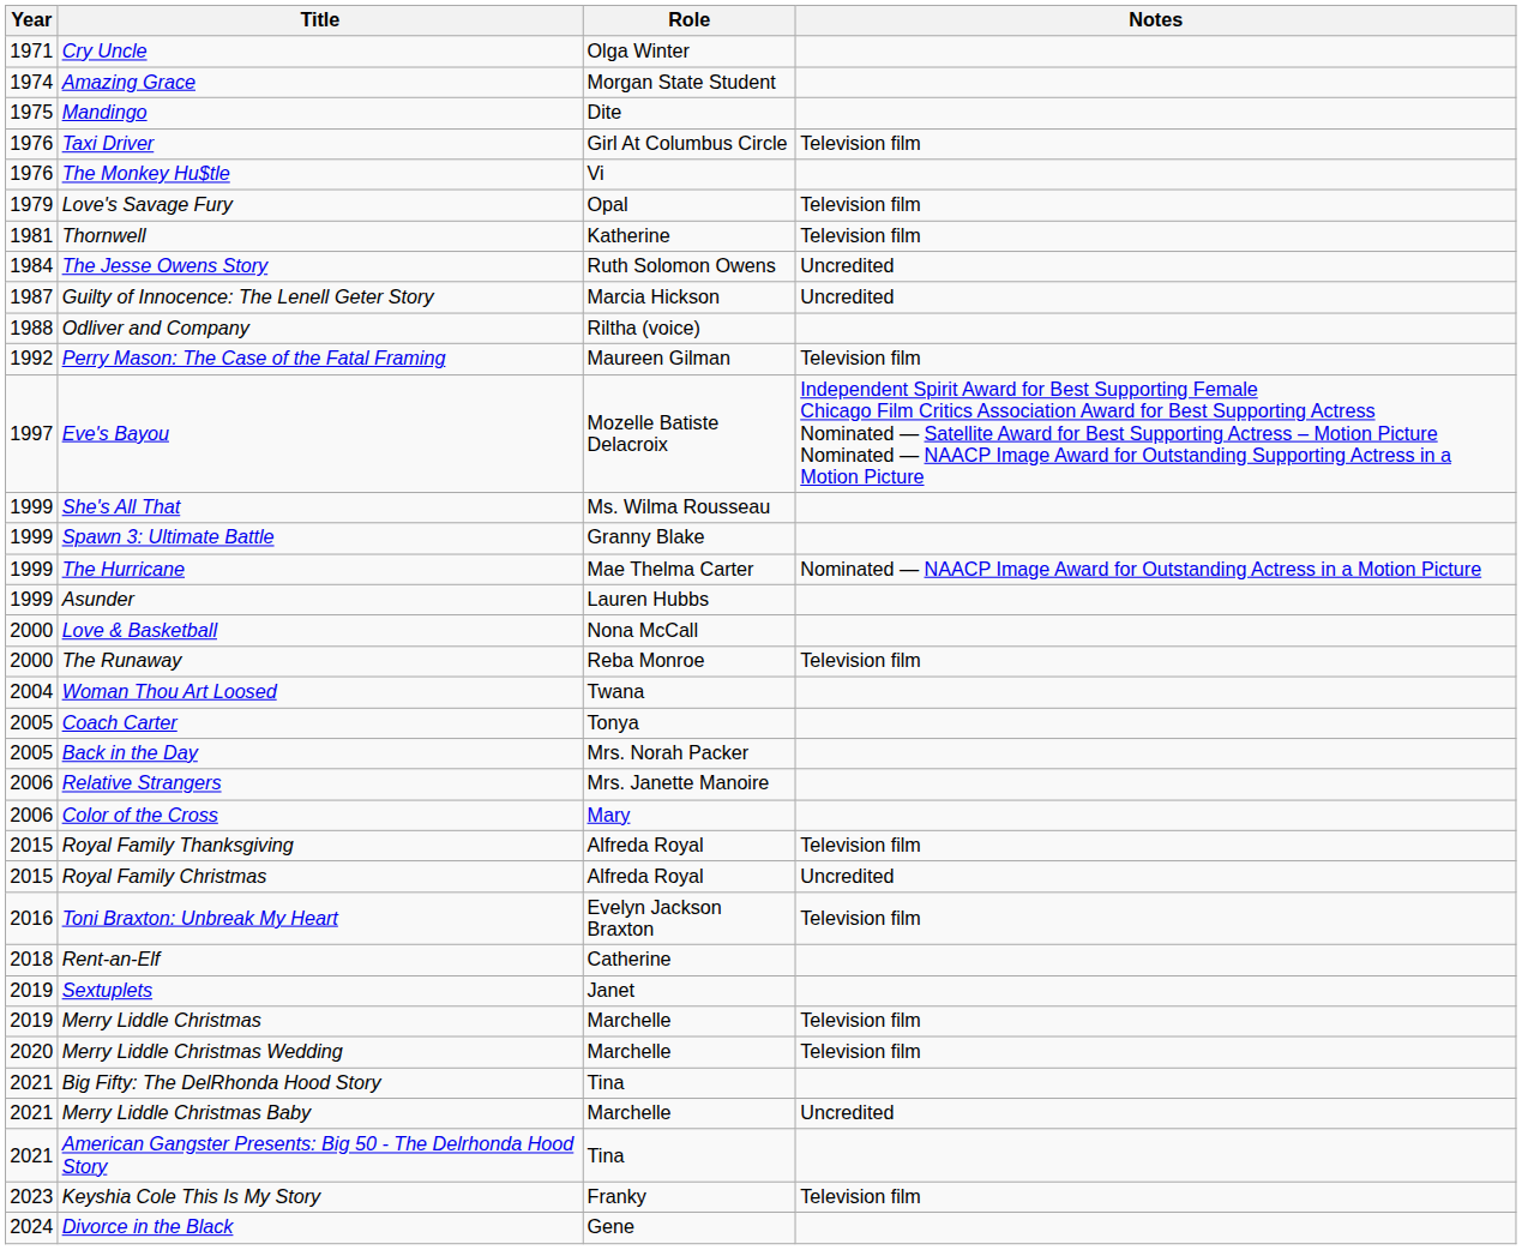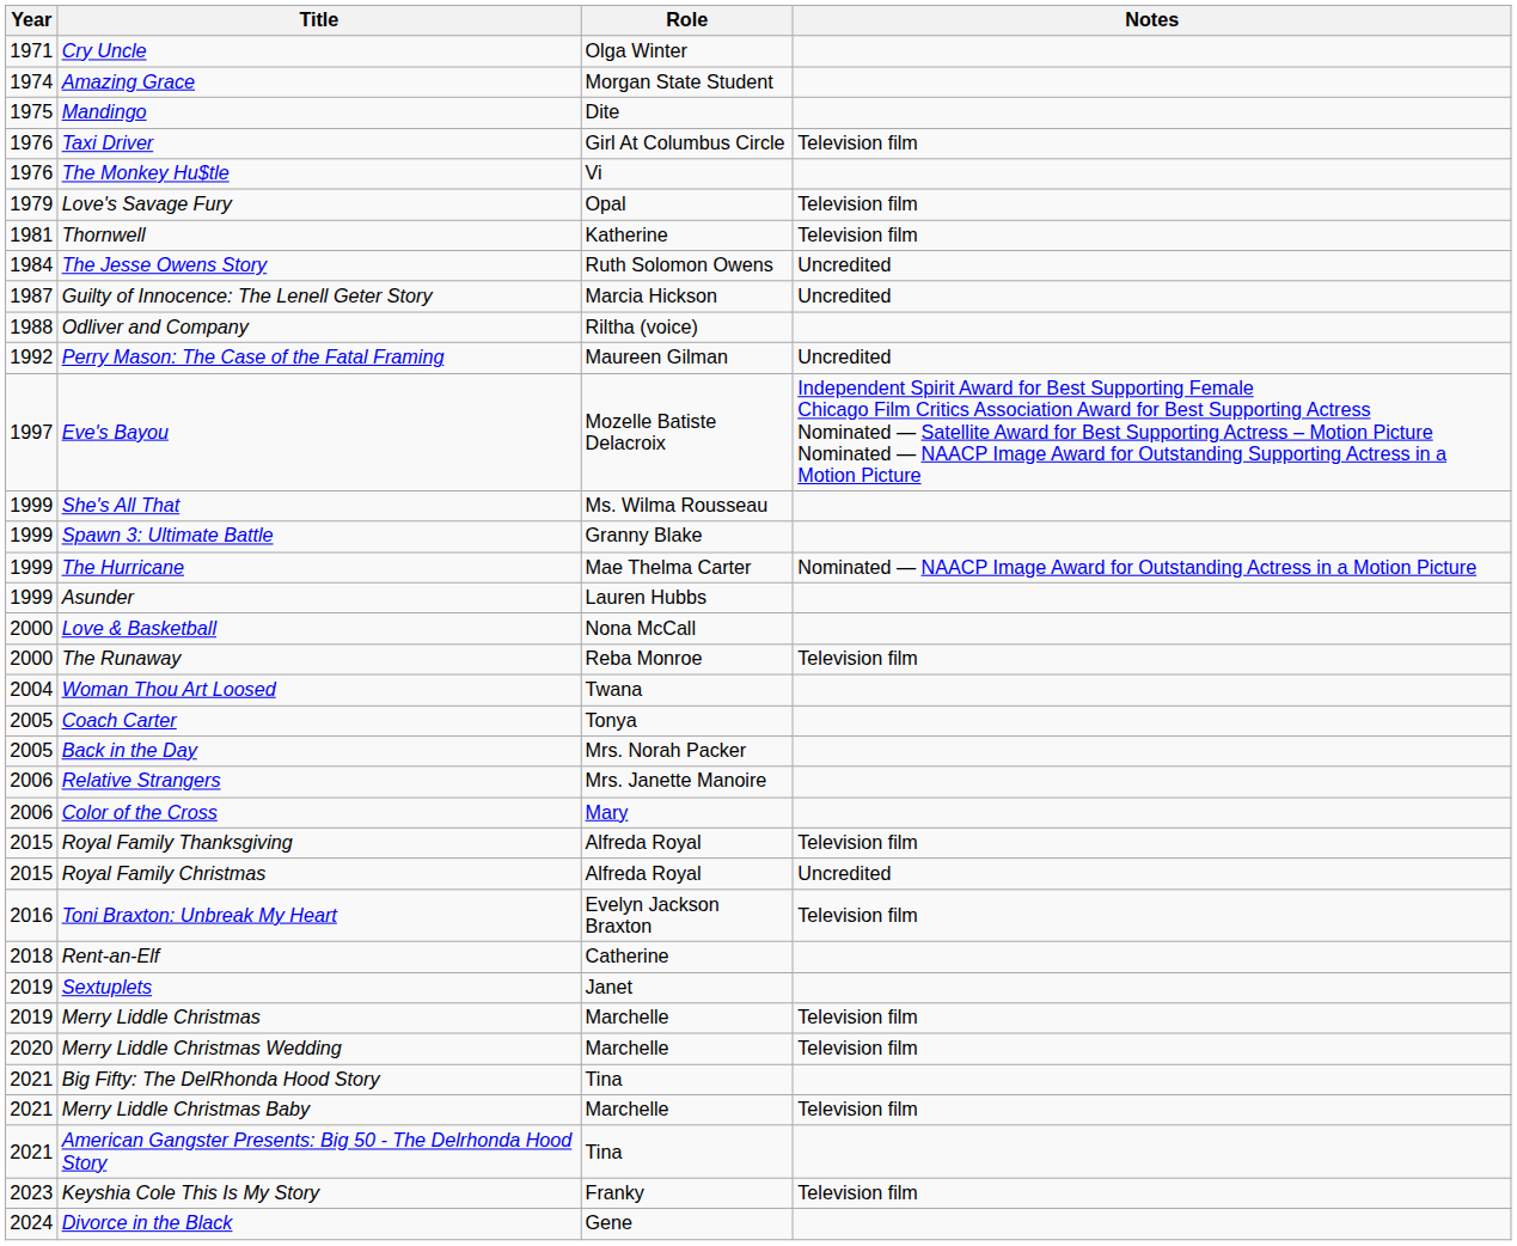Perry Mason: The Case of the Fatal Framing | Notes: Television film -> Uncredited
Merry Liddle Christmas Baby | Notes: Uncredited -> Television film
